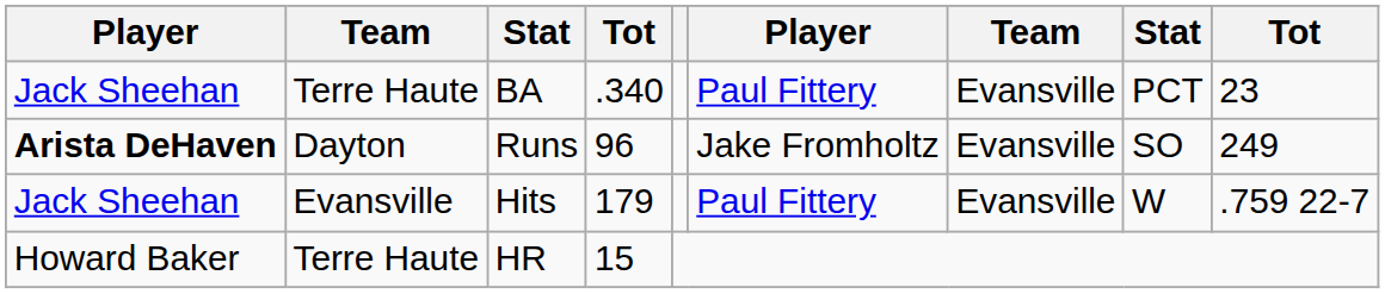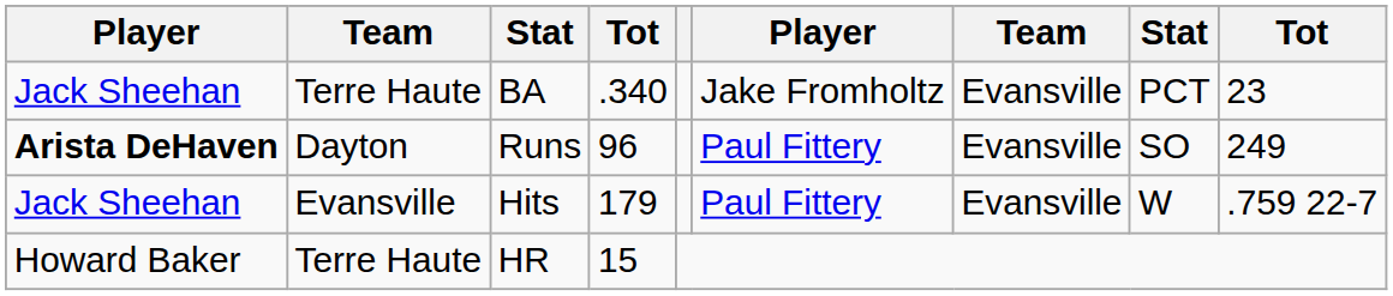BA | column 6: Paul Fittery -> Jake Fromholtz
Runs | column 6: Jake Fromholtz -> Paul Fittery
